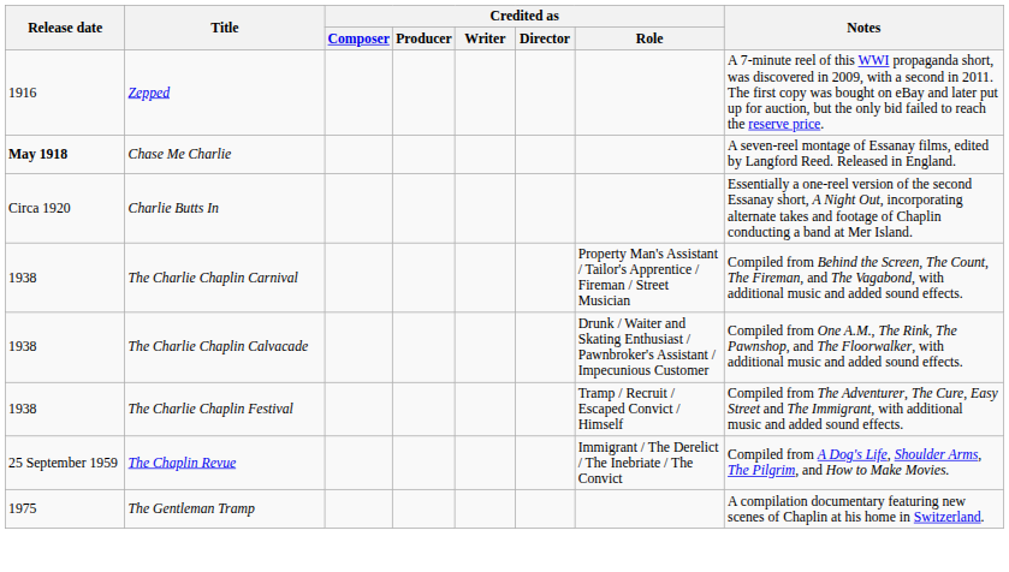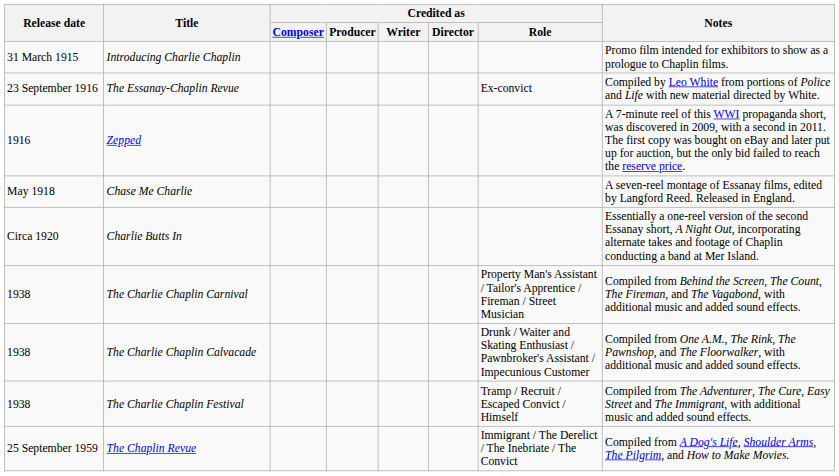+ row: 31 March 1915 | Introducing Charlie Chaplin | Promo film intended for exhibitors to show as a prologue to Chaplin films.
+ row: 23 September 1916 | The Essanay-Chaplin Revue | Ex-convict | Compiled by Leo White from portions of Police and Life with new material directed by White.
Chase Me Charlie | Release date: bold -> normal
- row: 1975 | The Gentleman Tramp | A compilation documentary featuring new scenes of Chaplin at his home in Switzerland.
